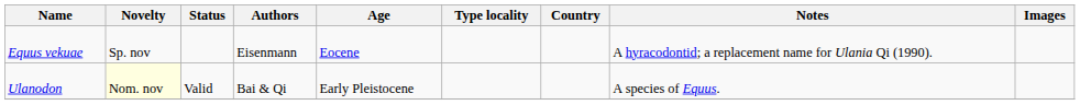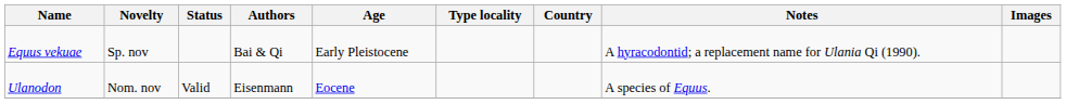Equus vekuae | Authors: Eisenmann -> Bai & Qi
Equus vekuae | Age: Eocene -> Early Pleistocene
Ulanodon | Novelty: lightyellow background -> no background
Ulanodon | Authors: Bai & Qi -> Eisenmann
Ulanodon | Age: Early Pleistocene -> Eocene
